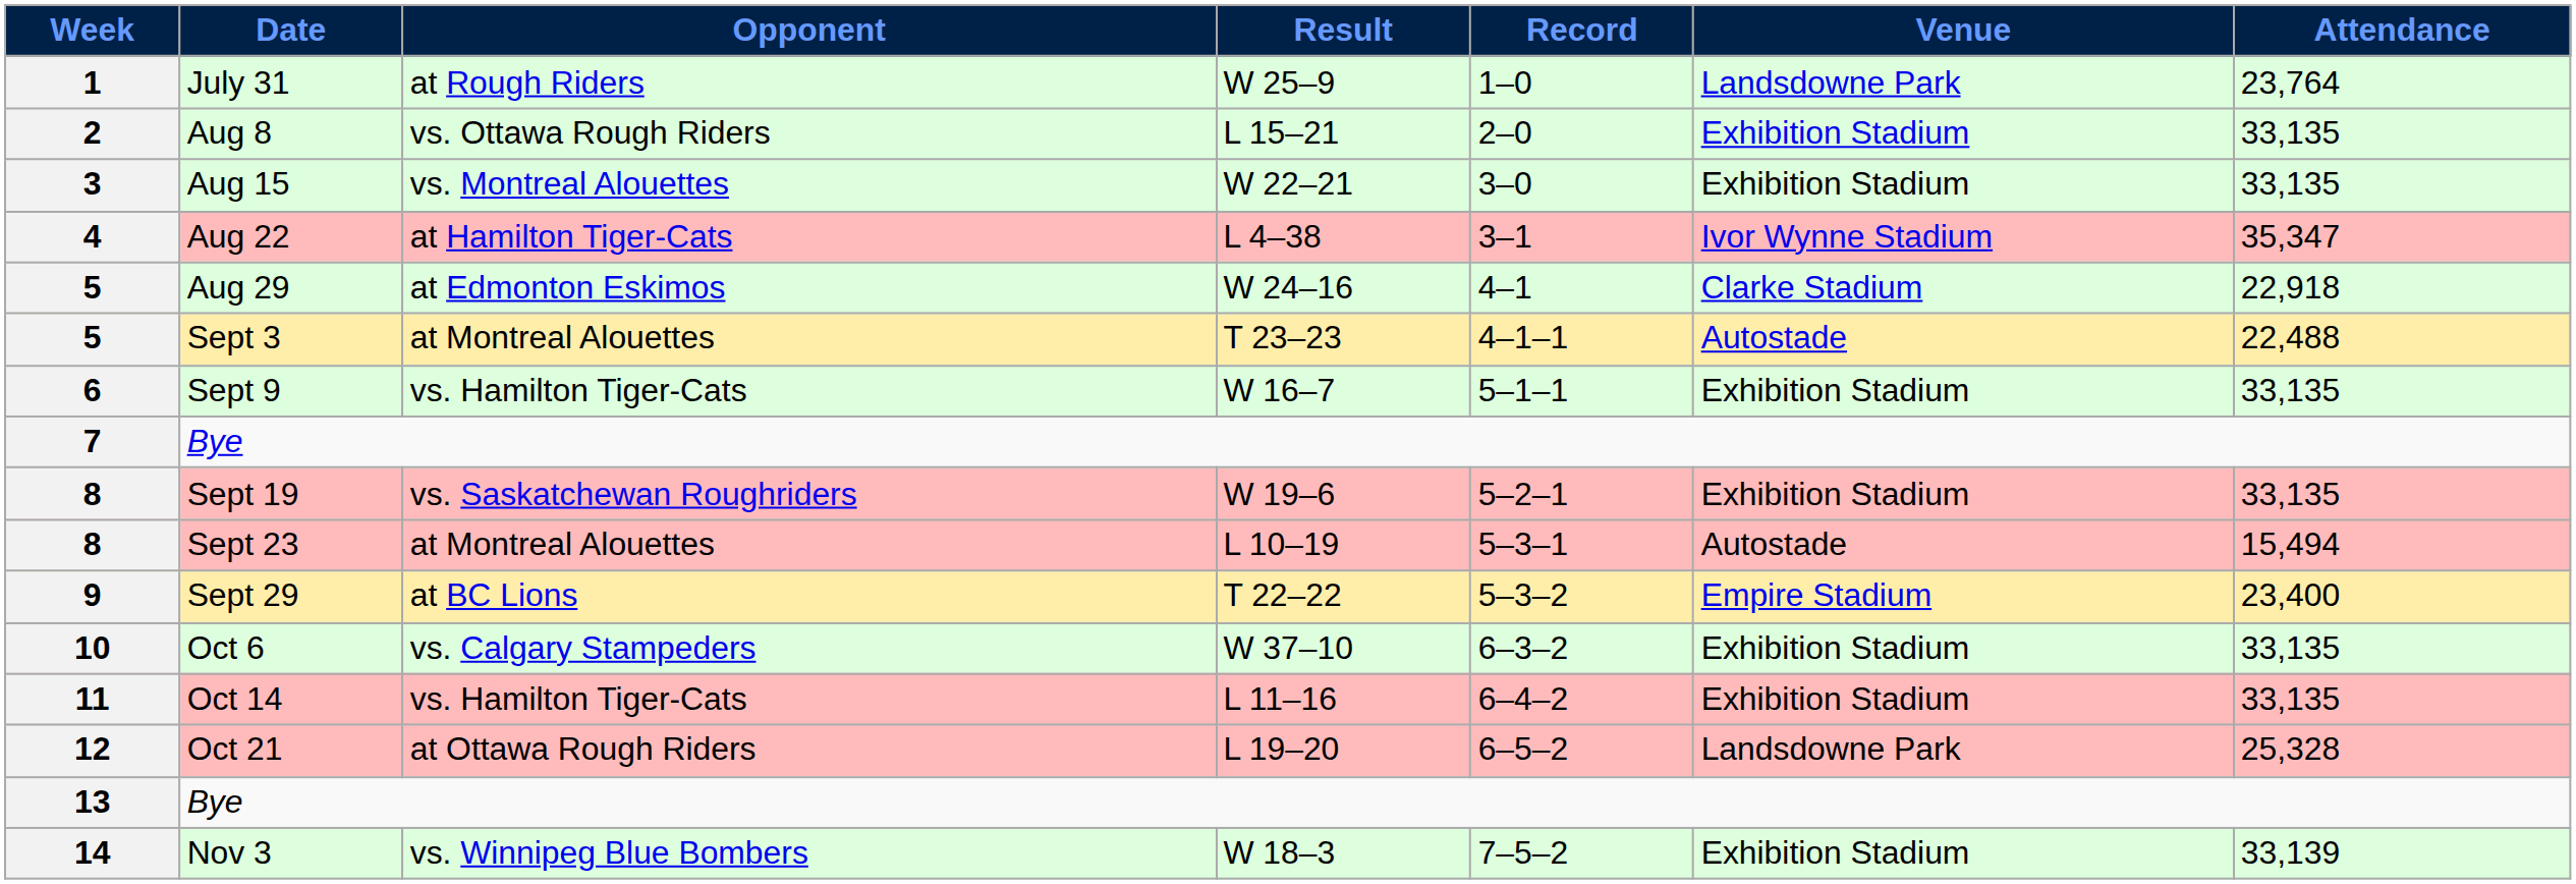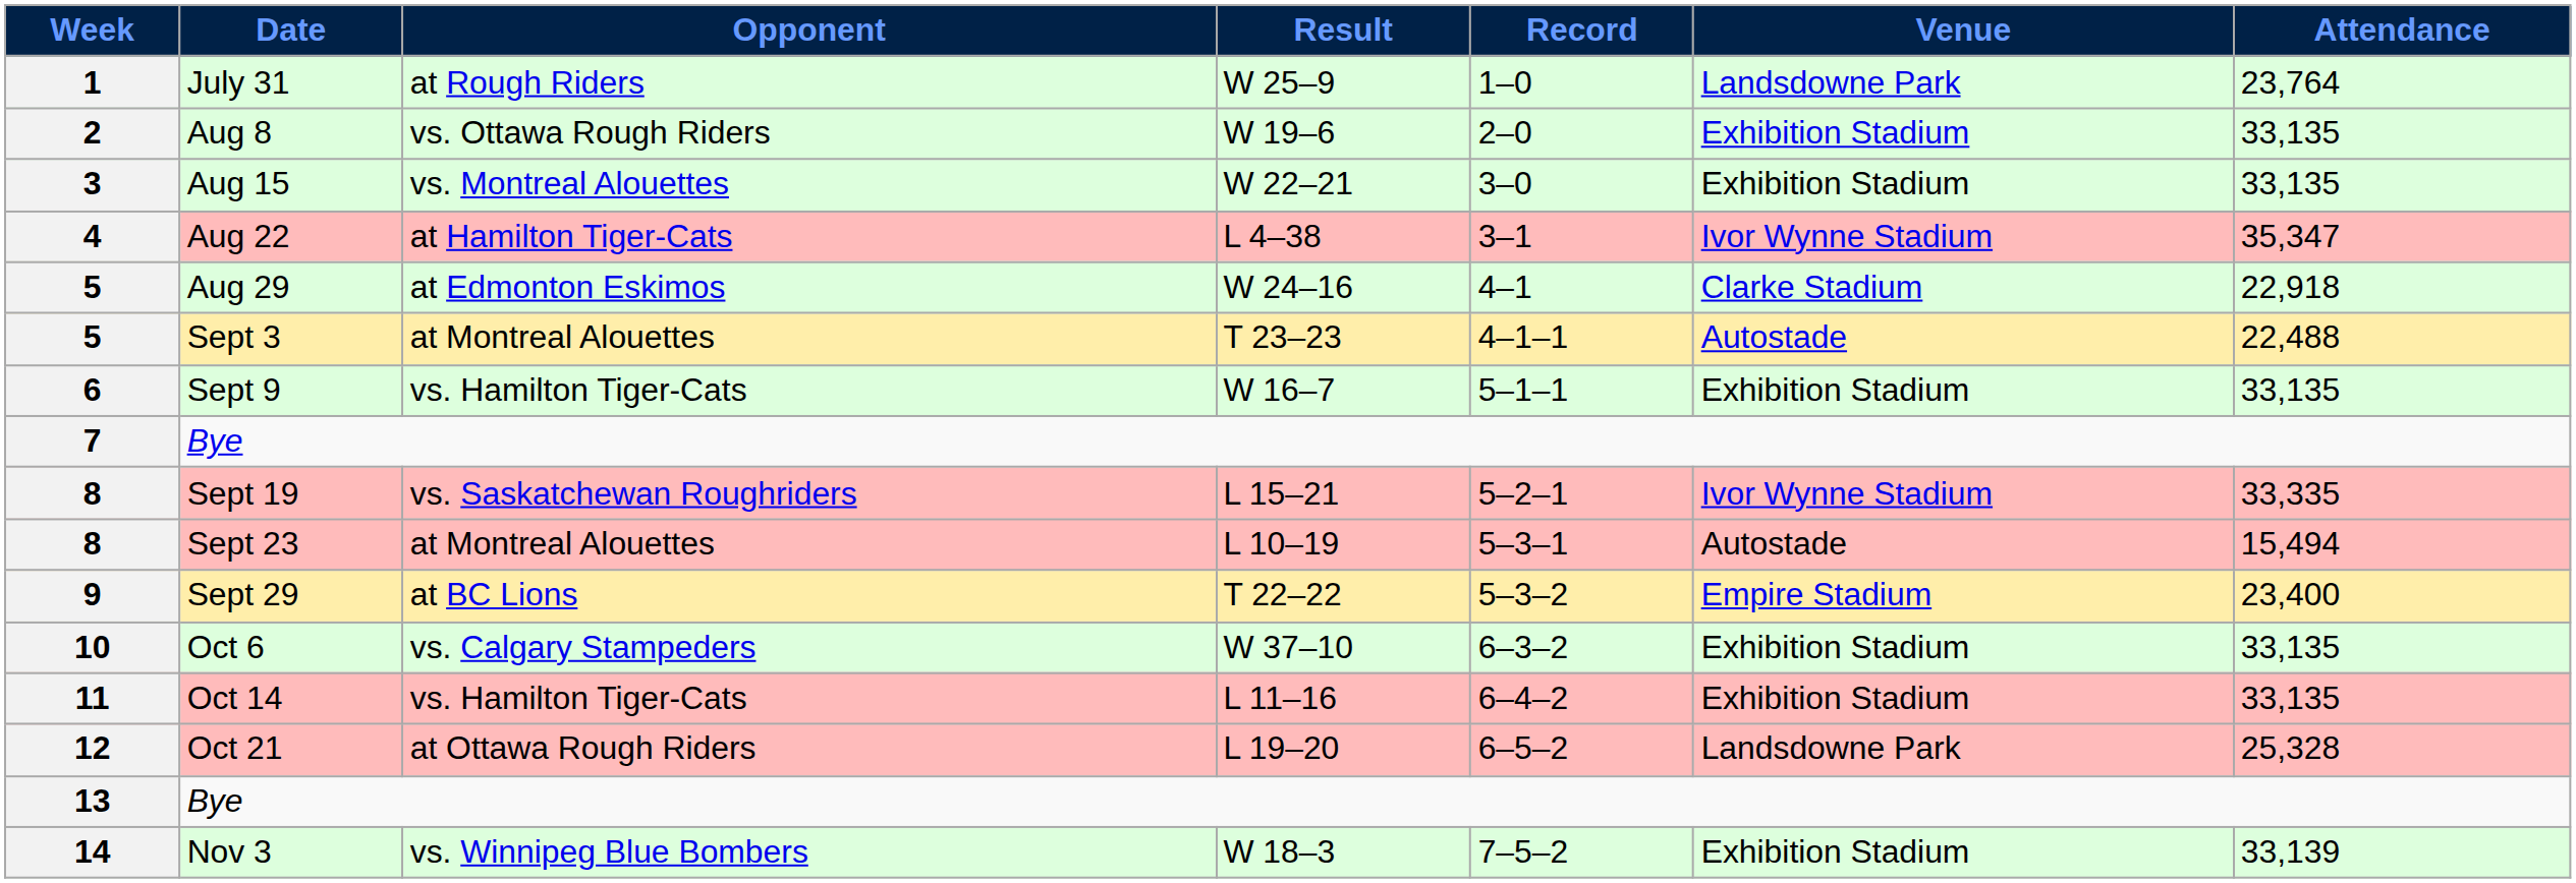Aug 8 | Result: L 15–21 -> W 19–6
Sept 19 | Result: W 19–6 -> L 15–21
Sept 19 | Venue: Exhibition Stadium -> Ivor Wynne Stadium
Sept 19 | Attendance: 33,135 -> 33,335
